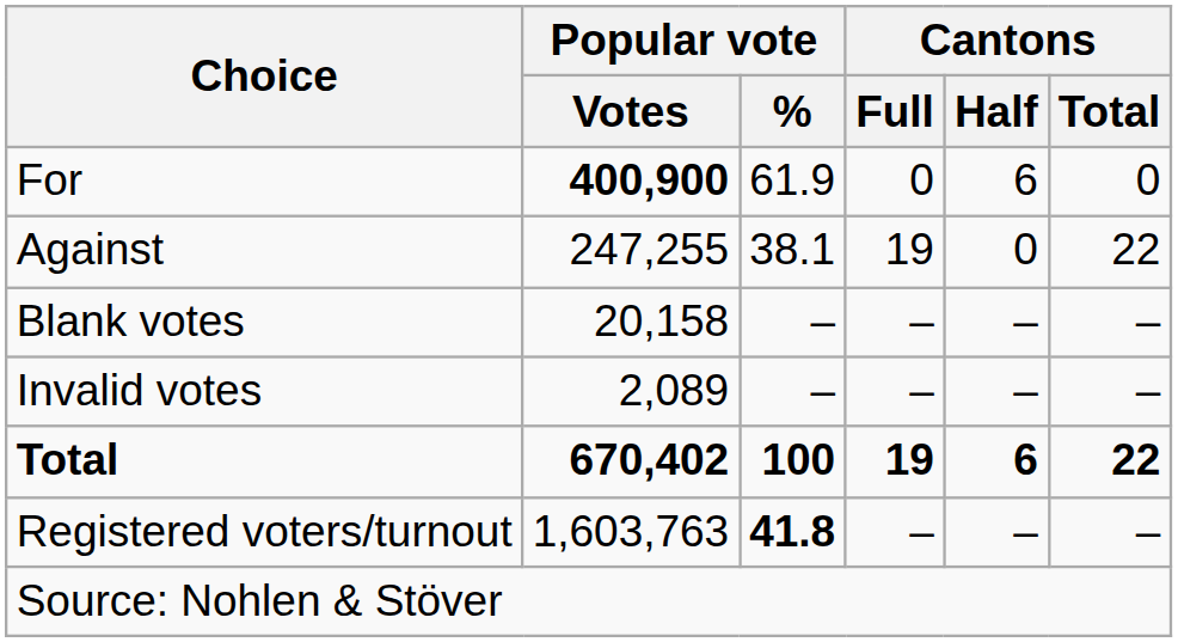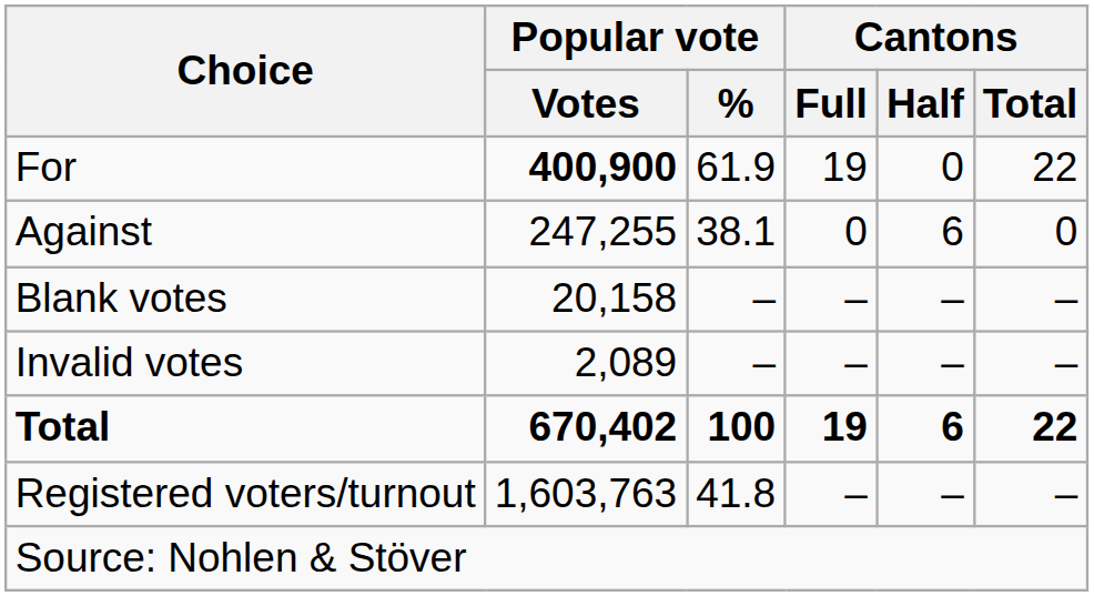For | Cantons / Full: 0 -> 19
For | Cantons / Half: 6 -> 0
For | Cantons / Total: 0 -> 22
Against | Cantons / Full: 19 -> 0
Against | Cantons / Half: 0 -> 6
Against | Cantons / Total: 22 -> 0
Registered voters/turnout | Popular vote / %: bold -> normal
